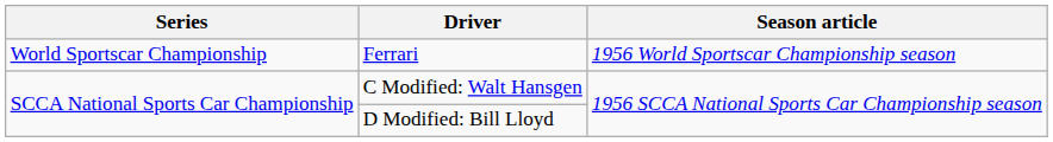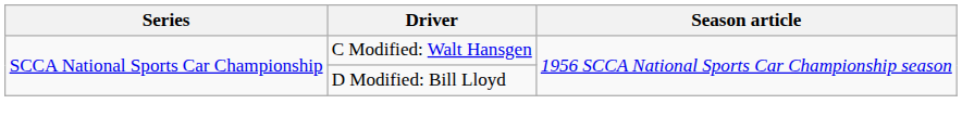- row: World Sportscar Championship | Ferrari | 1956 World Sportscar Championship season
